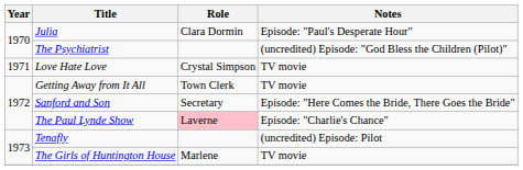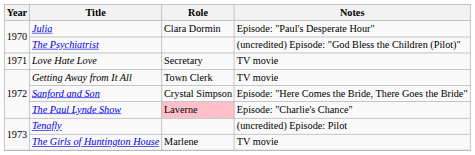Love Hate Love | Role: Crystal Simpson -> Secretary
Sanford and Son | Role: Secretary -> Crystal Simpson
